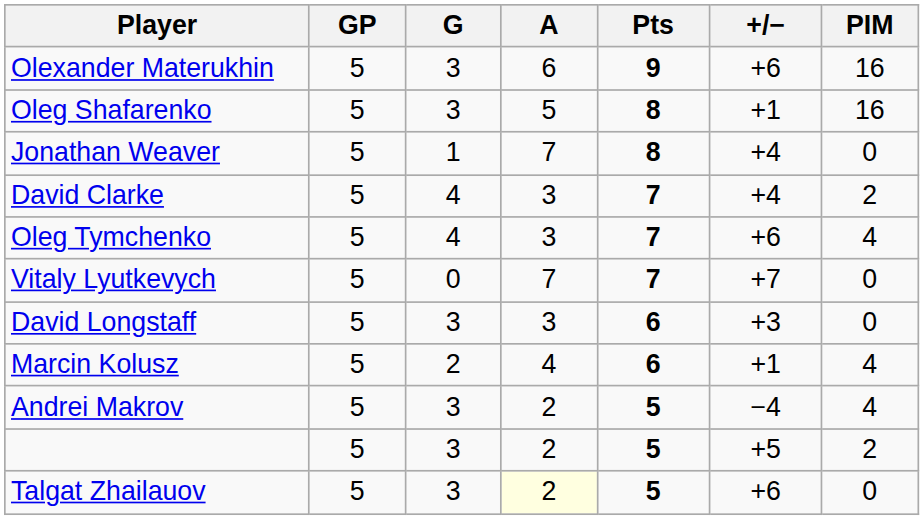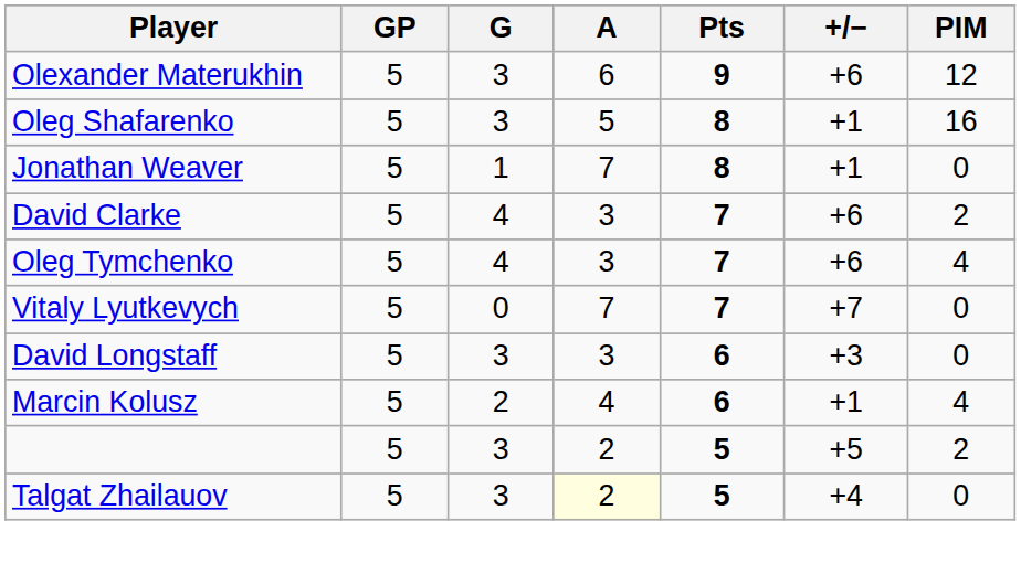Olexander Materukhin | PIM: 16 -> 12
Jonathan Weaver | +/−: +4 -> +1
David Clarke | +/−: +4 -> +6
- row: Andrei Makrov | 5 | 3 | 2 | 5 | −4 | 4
Talgat Zhailauov | +/−: +6 -> +4
